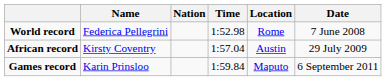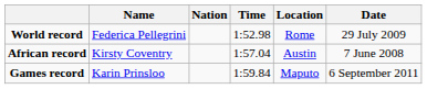World record | Date: 7 June 2008 -> 29 July 2009
African record | Date: 29 July 2009 -> 7 June 2008
